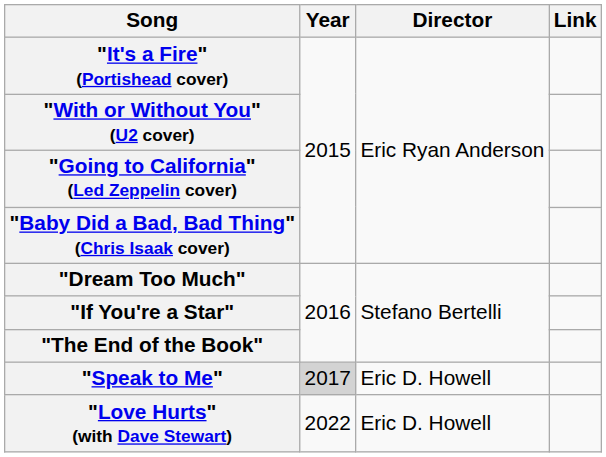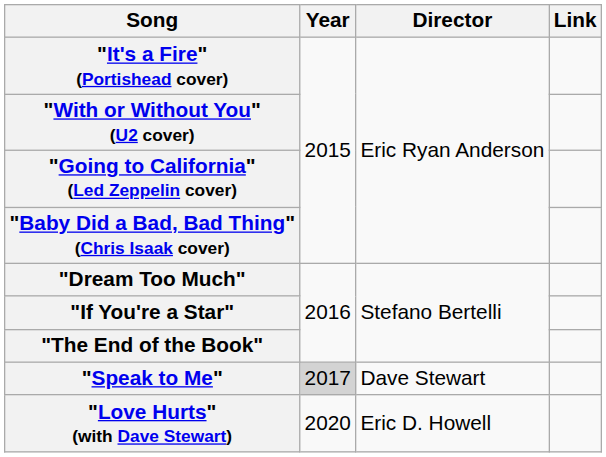"Speak to Me" | Director: Eric D. Howell -> Dave Stewart
"Love Hurts" (with Dave Stewart) | Year: 2022 -> 2020
